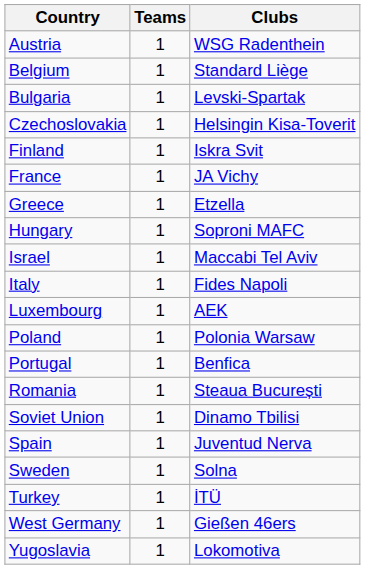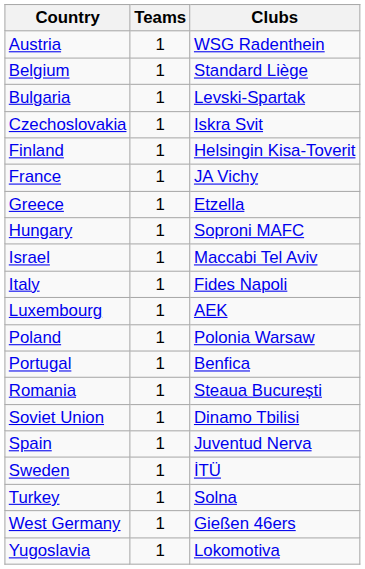Czechoslovakia | column 3: Helsingin Kisa-Toverit -> Iskra Svit
Finland | column 3: Iskra Svit -> Helsingin Kisa-Toverit
Sweden | column 3: Solna -> İTÜ
Turkey | column 3: İTÜ -> Solna
